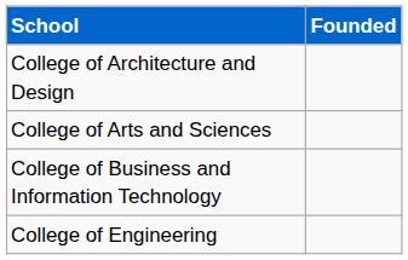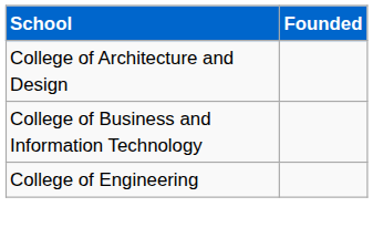- row: College of Arts and Sciences
